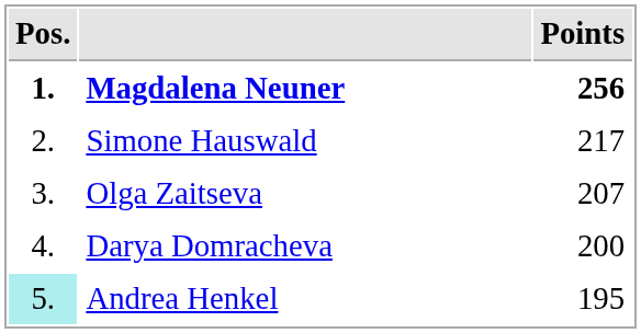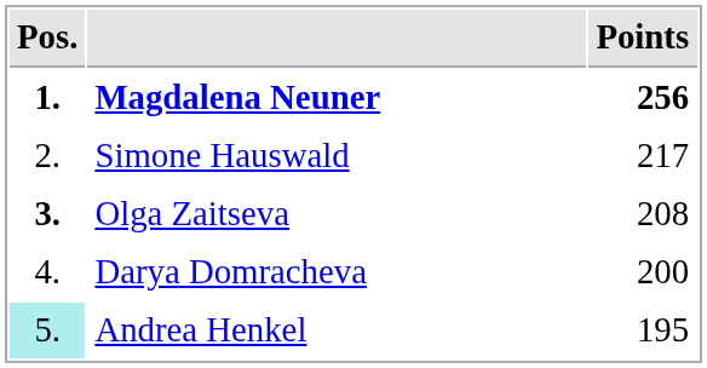Olga Zaitseva | Pos.: normal -> bold
Olga Zaitseva | Points: 207 -> 208
